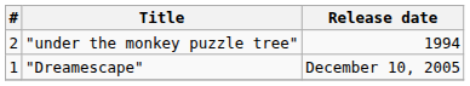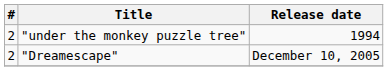"Dreamescape" | #: 1 -> 2
